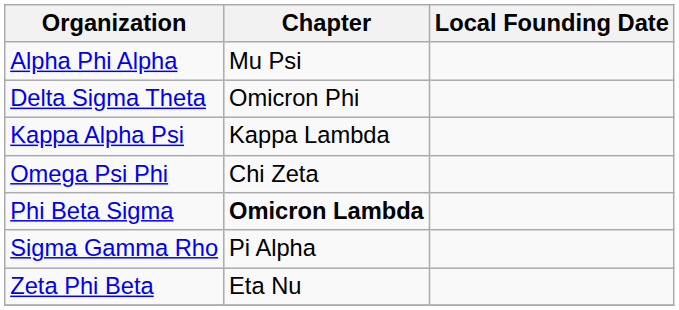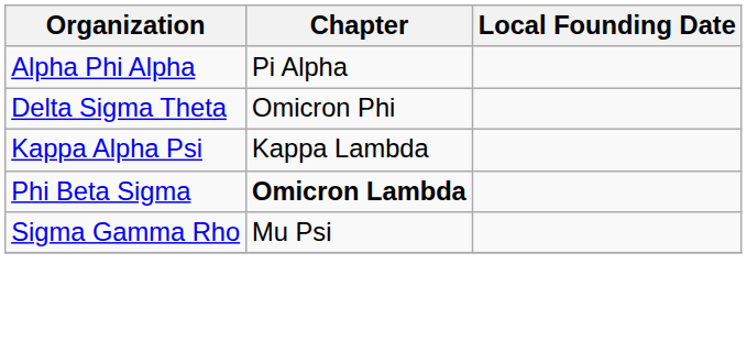Alpha Phi Alpha | Chapter: Mu Psi -> Pi Alpha
- row: Omega Psi Phi | Chi Zeta
Sigma Gamma Rho | Chapter: Pi Alpha -> Mu Psi
- row: Zeta Phi Beta | Eta Nu
